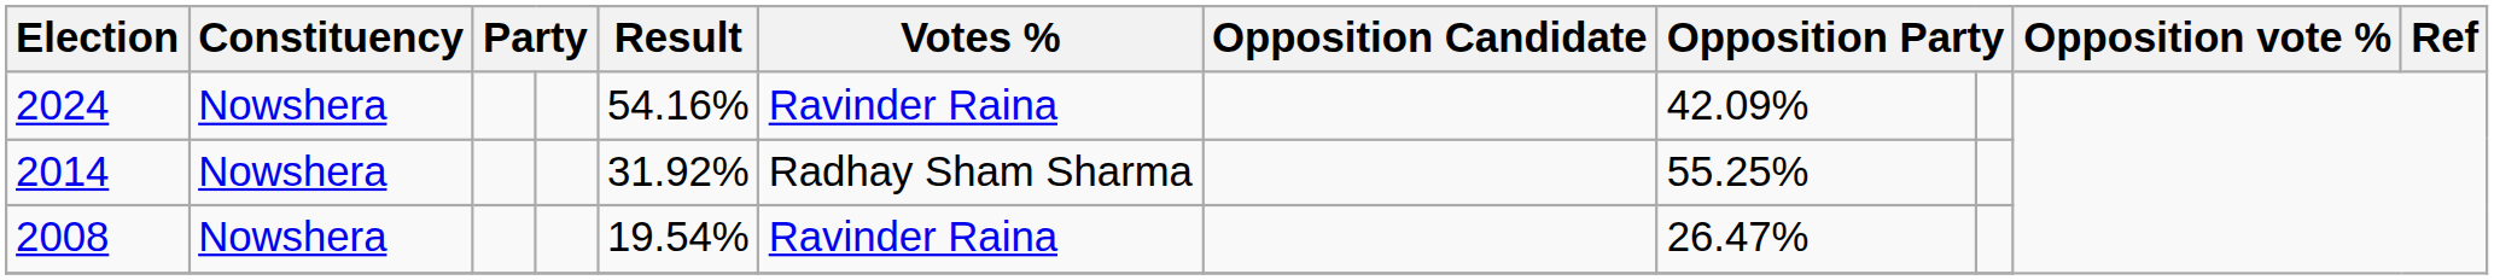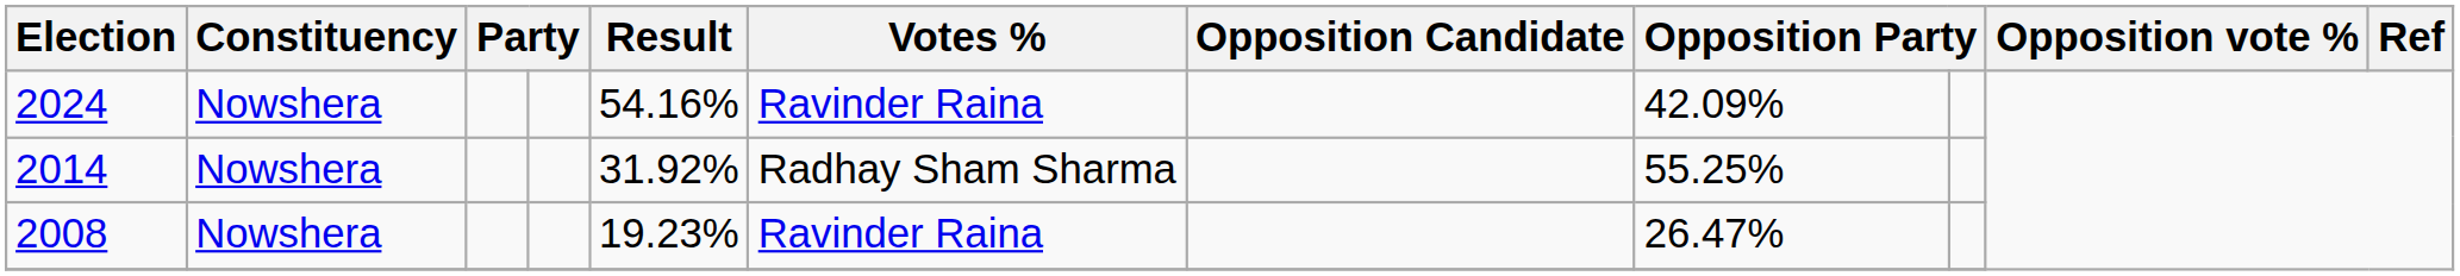2008 | Result: 19.54% -> 19.23%
